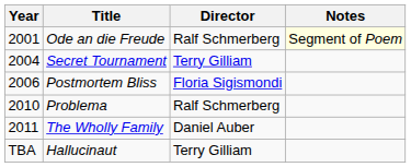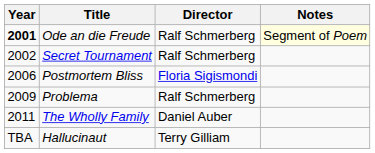Ode an die Freude | Year: normal -> bold
Secret Tournament | Year: 2004 -> 2002
Secret Tournament | Director: Terry Gilliam -> Ralf Schmerberg
Problema | Year: 2010 -> 2009
